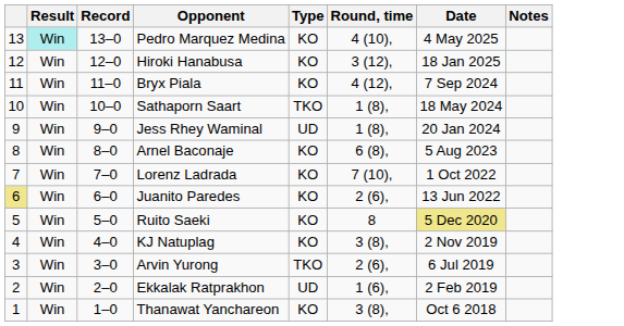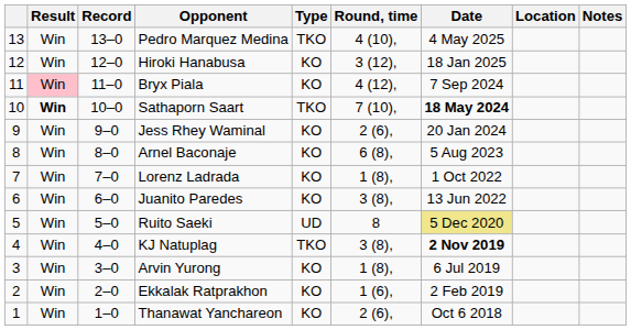+ column: Location
Pedro Marquez Medina | Result: paleturquoise background -> no background
Pedro Marquez Medina | Type: KO -> TKO
Bryx Piala | Result: no background -> pink background
Sathaporn Saart | Result: normal -> bold
Sathaporn Saart | Round, time: 1 (8), -> 7 (10),
Sathaporn Saart | Date: normal -> bold
Jess Rhey Waminal | Type: UD -> KO
Jess Rhey Waminal | Round, time: 1 (8), -> 2 (6),
Lorenz Ladrada | Round, time: 7 (10), -> 1 (8),
Juanito Paredes | column 1: khaki background -> no background
Juanito Paredes | Round, time: 2 (6), -> 3 (8),
Ruito Saeki | Type: KO -> UD
KJ Natuplag | Type: KO -> TKO
KJ Natuplag | Date: normal -> bold
Arvin Yurong | Type: TKO -> KO
Arvin Yurong | Round, time: 2 (6), -> 1 (8),
Ekkalak Ratprakhon | Type: UD -> KO
Thanawat Yanchareon | Round, time: 3 (8), -> 2 (6),
